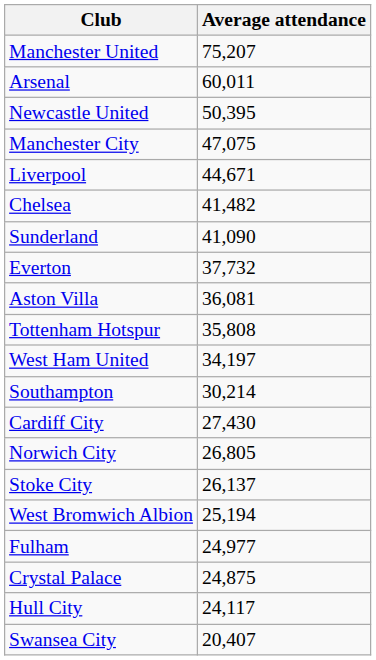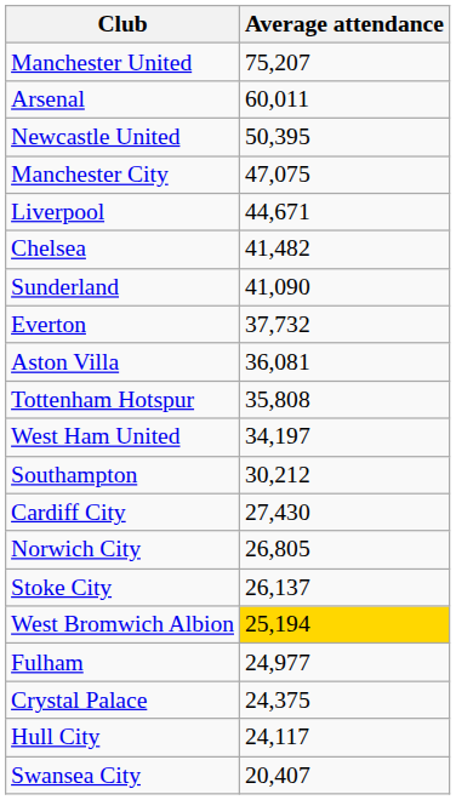Southampton | Average attendance: 30,214 -> 30,212
West Bromwich Albion | Average attendance: no background -> gold background
Crystal Palace | Average attendance: 24,875 -> 24,375
